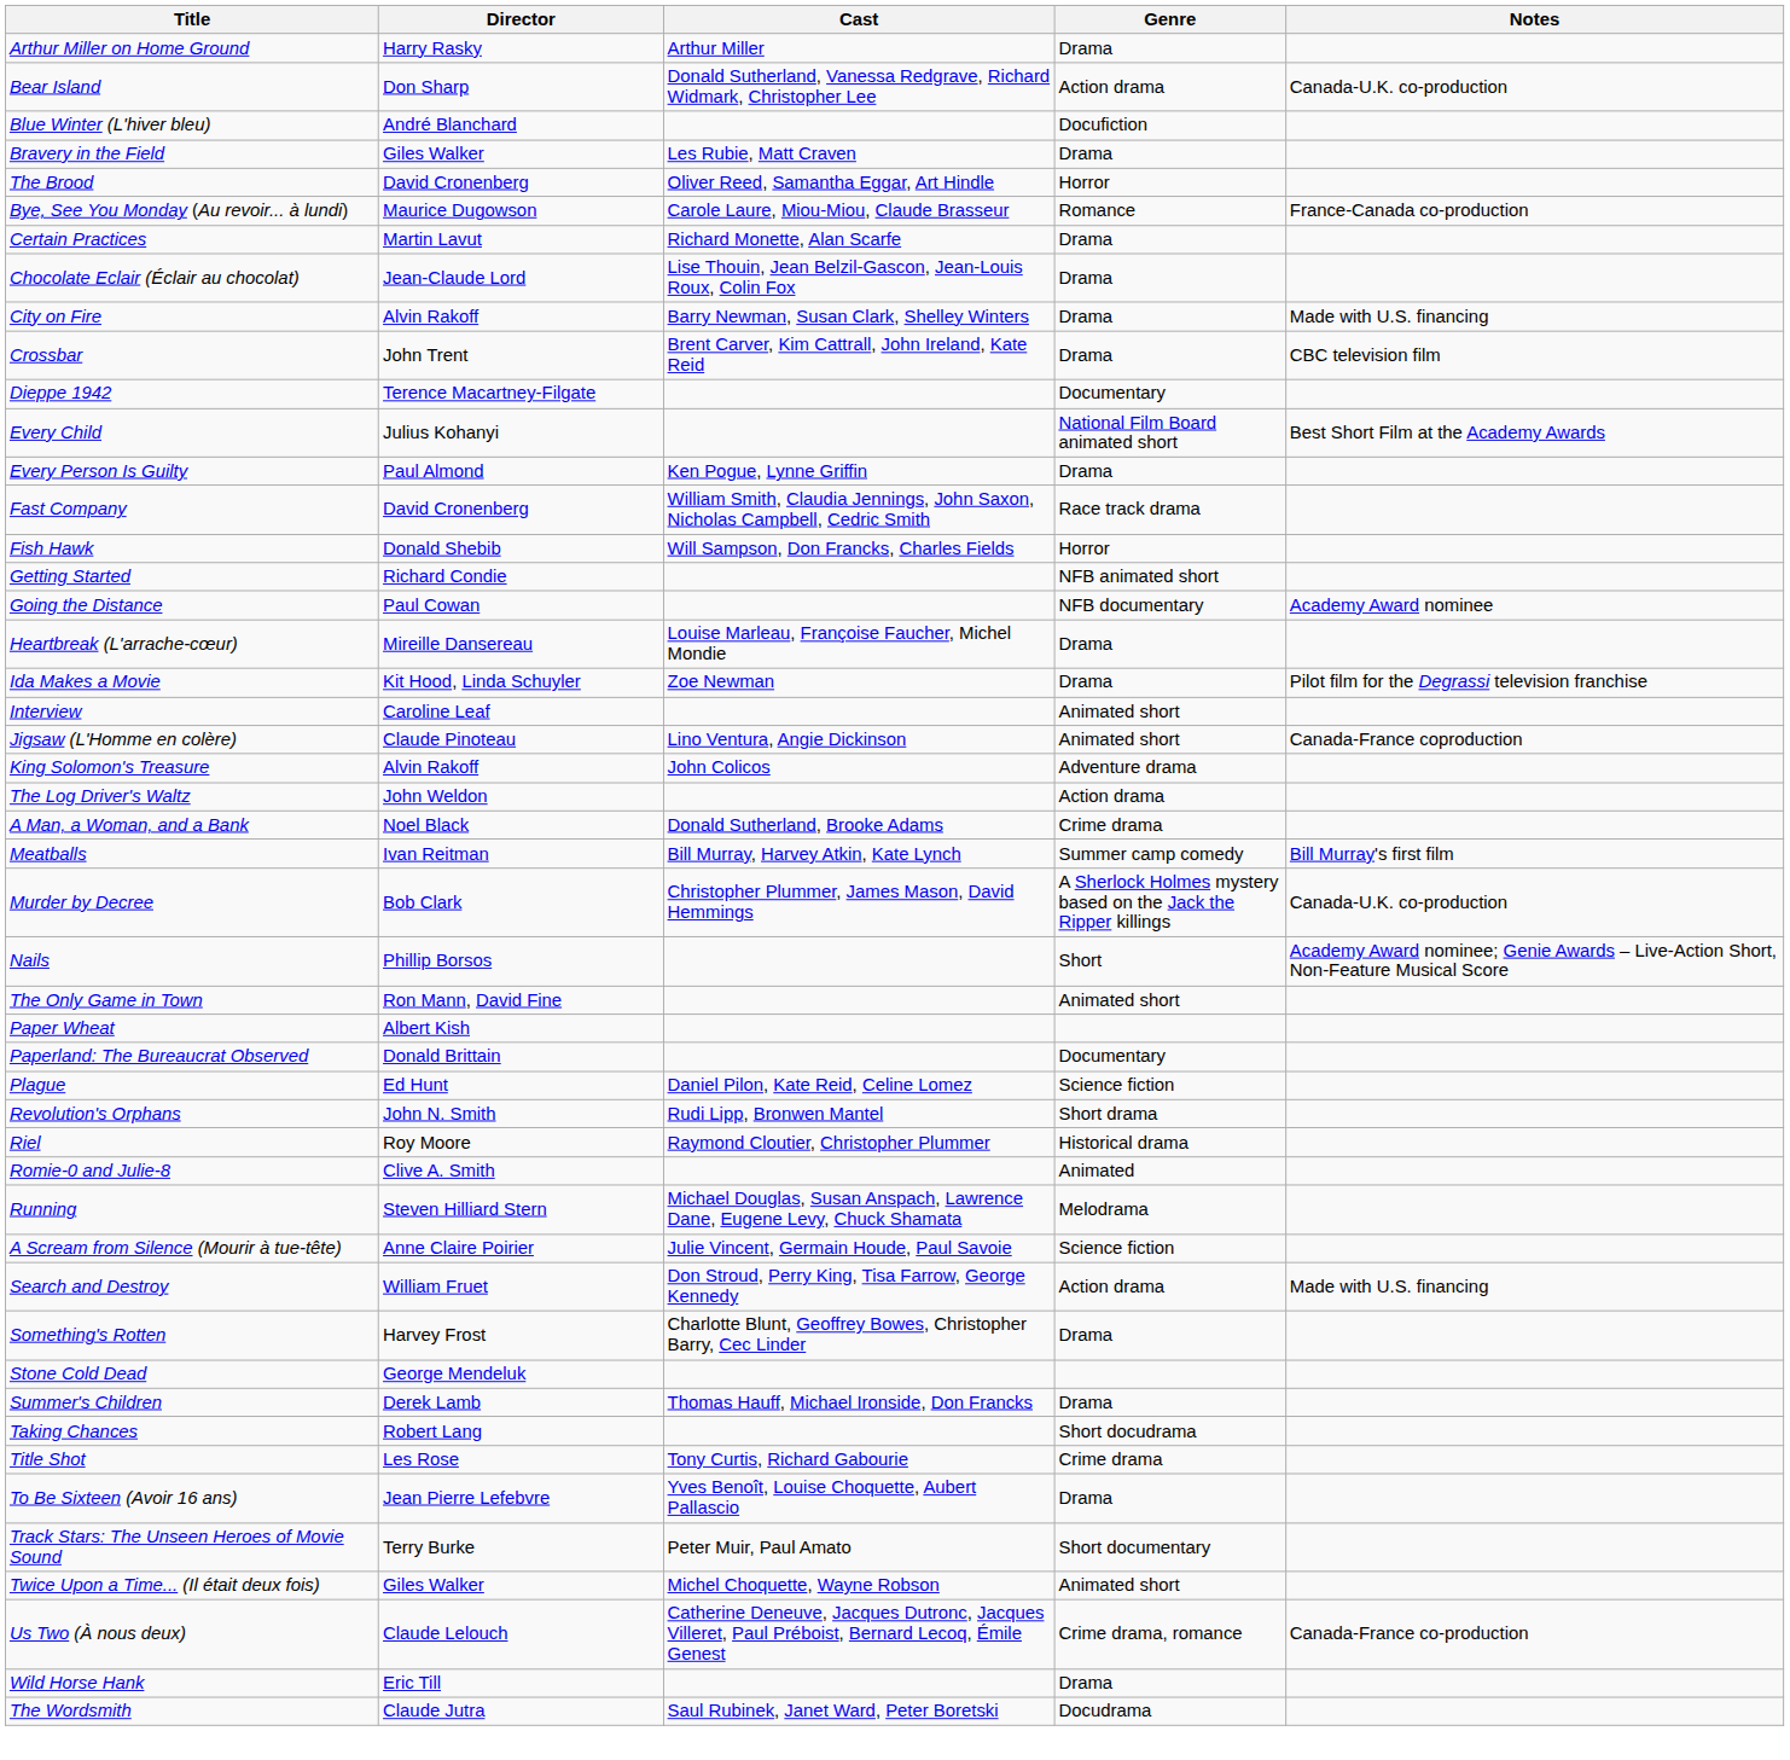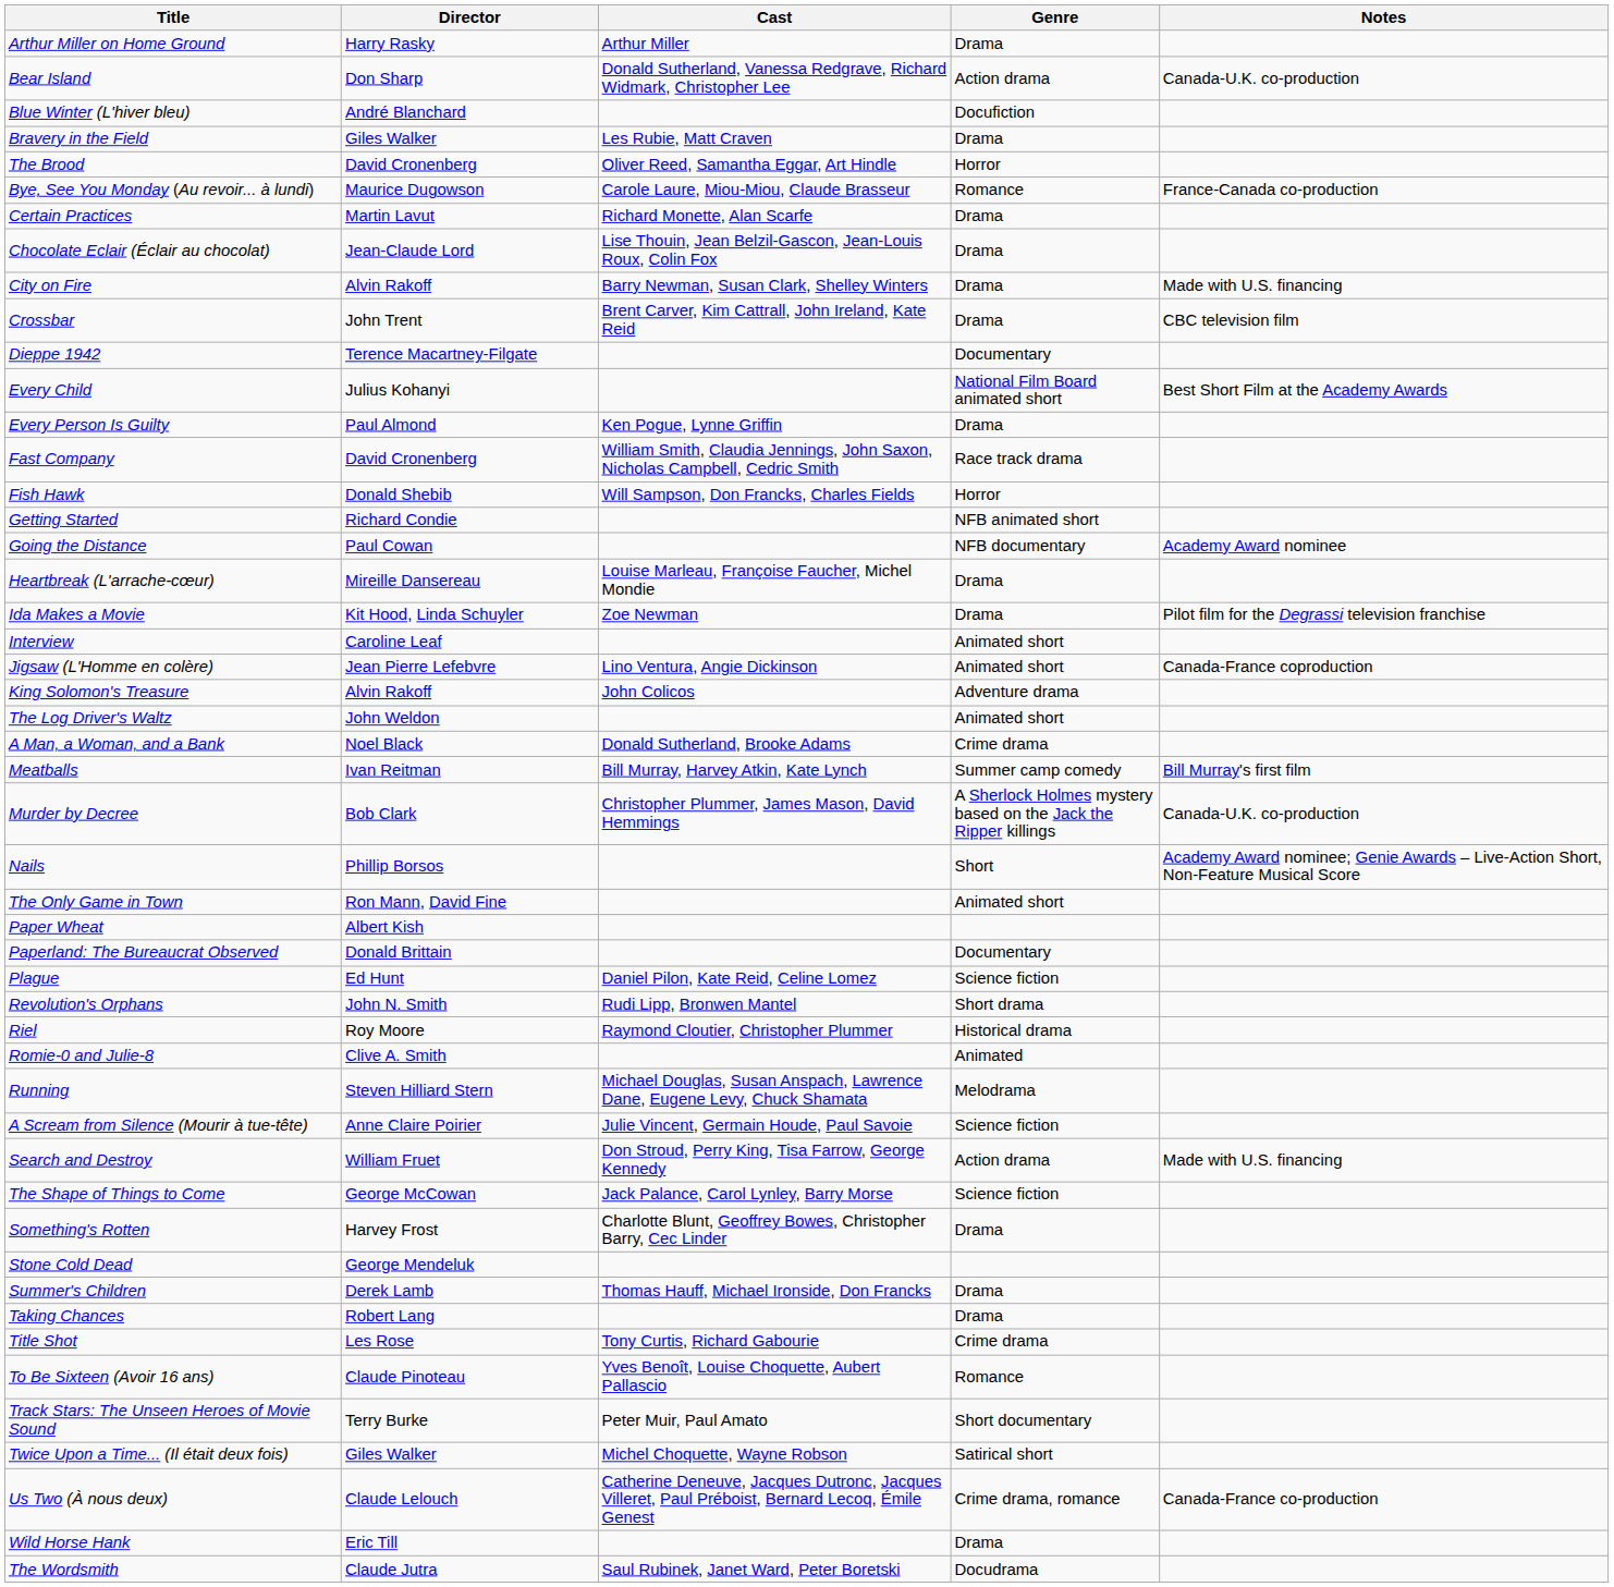Jigsaw (L'Homme en colère) | Director: Claude Pinoteau -> Jean Pierre Lefebvre
The Log Driver's Waltz | Genre: Action drama -> Animated short
+ row: The Shape of Things to Come | George McCowan | Jack Palance, Carol Lynley, Barry Morse | Science fiction
Taking Chances | Genre: Short docudrama -> Drama
To Be Sixteen (Avoir 16 ans) | Director: Jean Pierre Lefebvre -> Claude Pinoteau
To Be Sixteen (Avoir 16 ans) | Genre: Drama -> Romance
Twice Upon a Time... (Il était deux fois) | Genre: Animated short -> Satirical short
